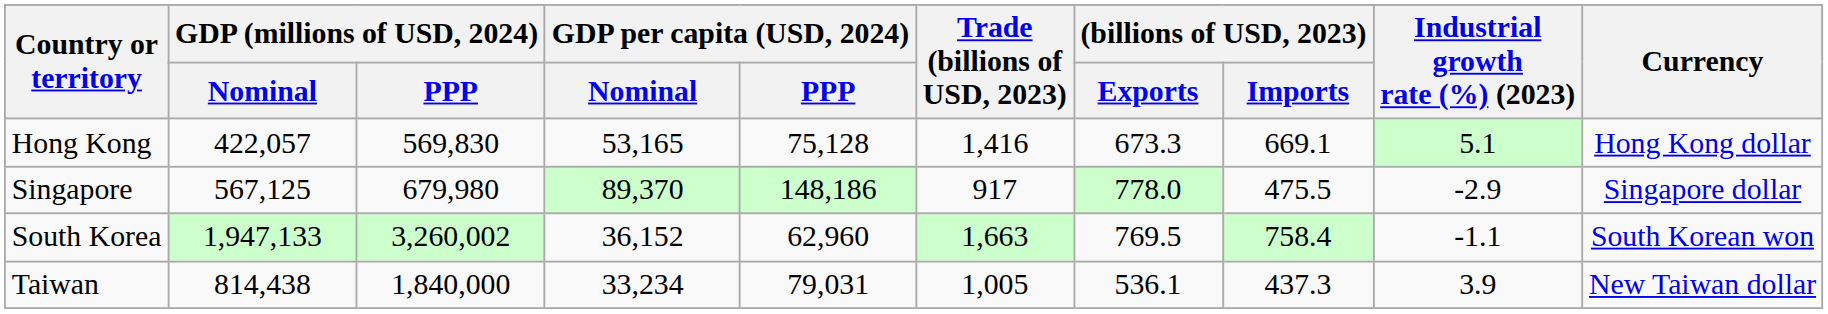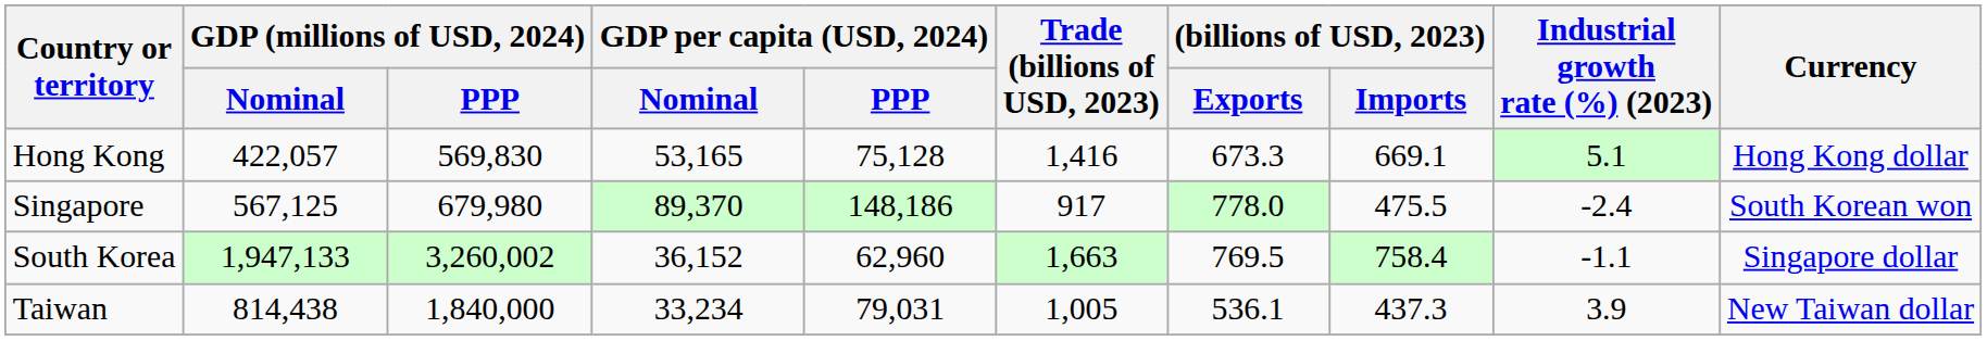Singapore | Industrial growth rate (%) (2023): -2.9 -> -2.4
Singapore | Currency: Singapore dollar -> South Korean won
South Korea | Currency: South Korean won -> Singapore dollar
